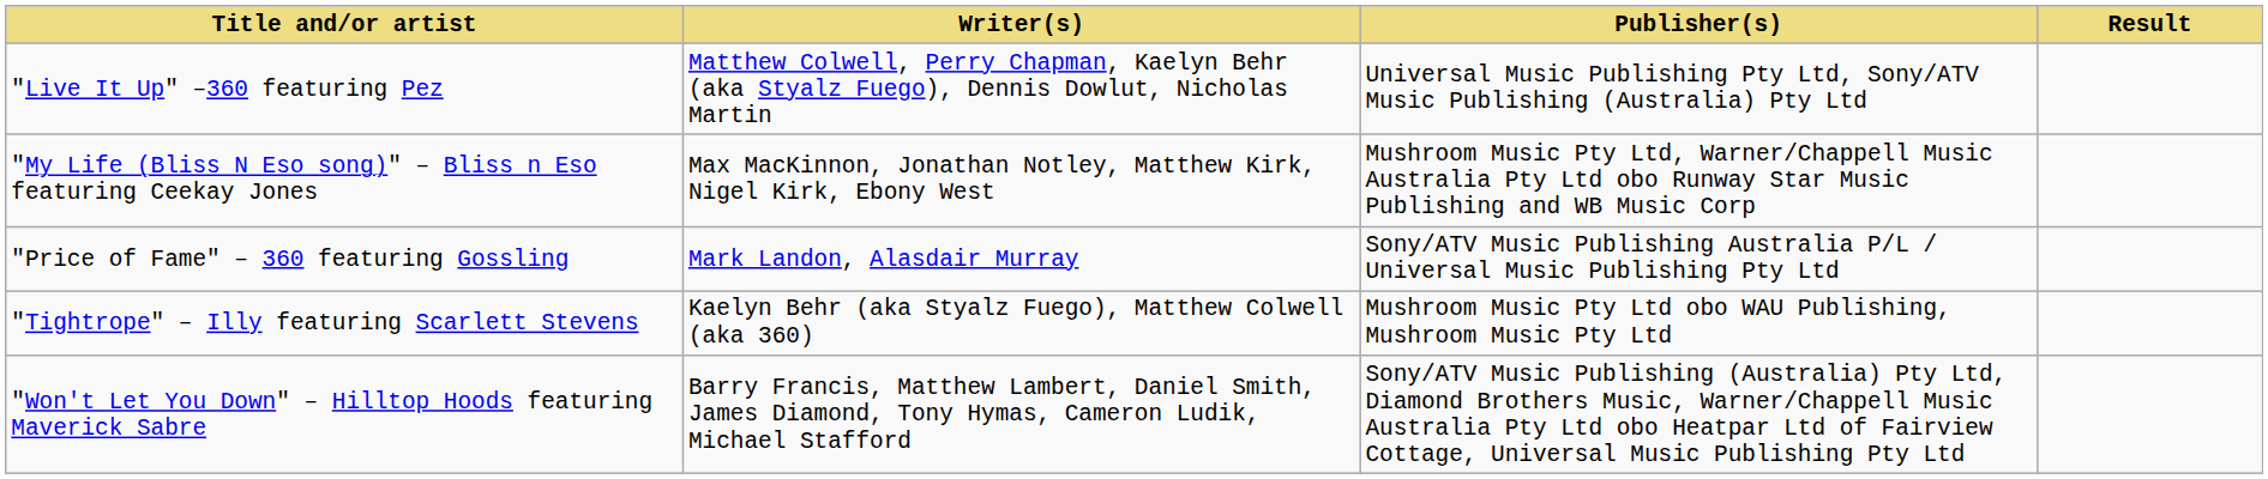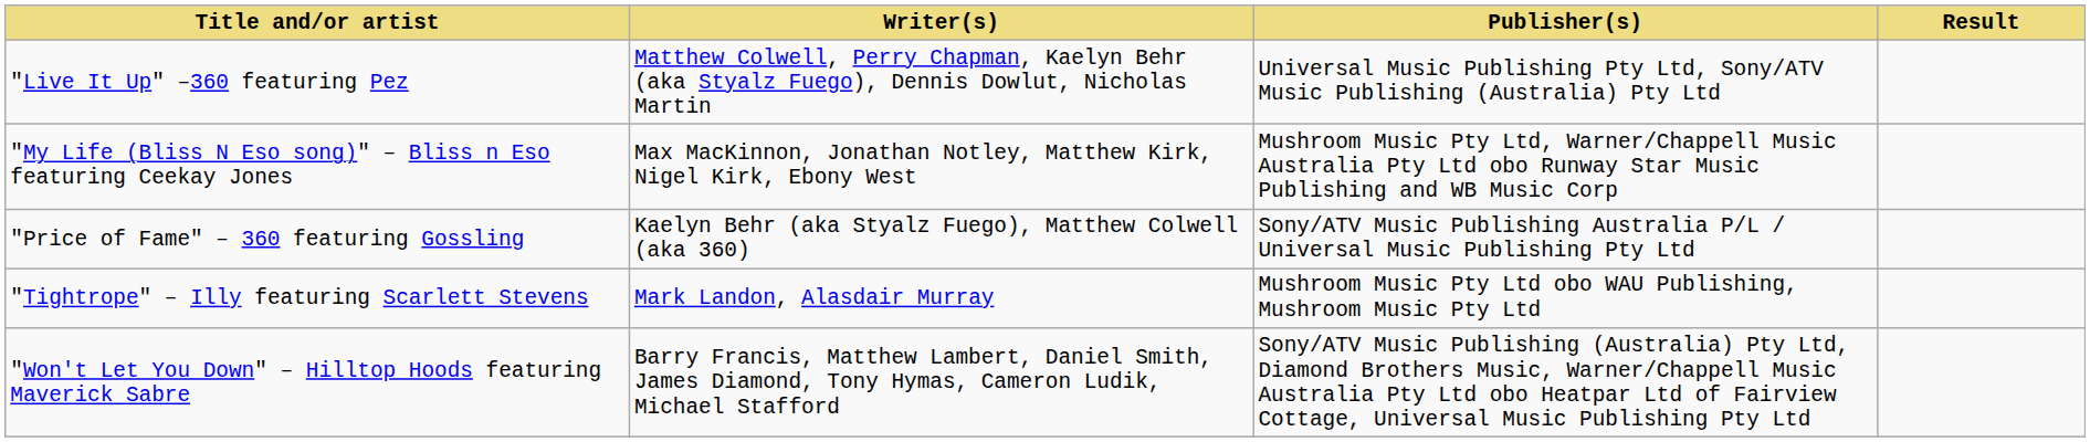"Price of Fame" – 360 featuring Gossling | Writer(s): Mark Landon, Alasdair Murray -> Kaelyn Behr (aka Styalz Fuego), Matthew Colwell (aka 360)
"Tightrope" – Illy featuring Scarlett Stevens | Writer(s): Kaelyn Behr (aka Styalz Fuego), Matthew Colwell (aka 360) -> Mark Landon, Alasdair Murray
